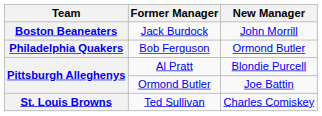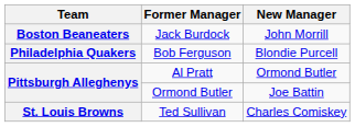Bob Ferguson | New Manager: Ormond Butler -> Blondie Purcell
Al Pratt | New Manager: Blondie Purcell -> Ormond Butler
